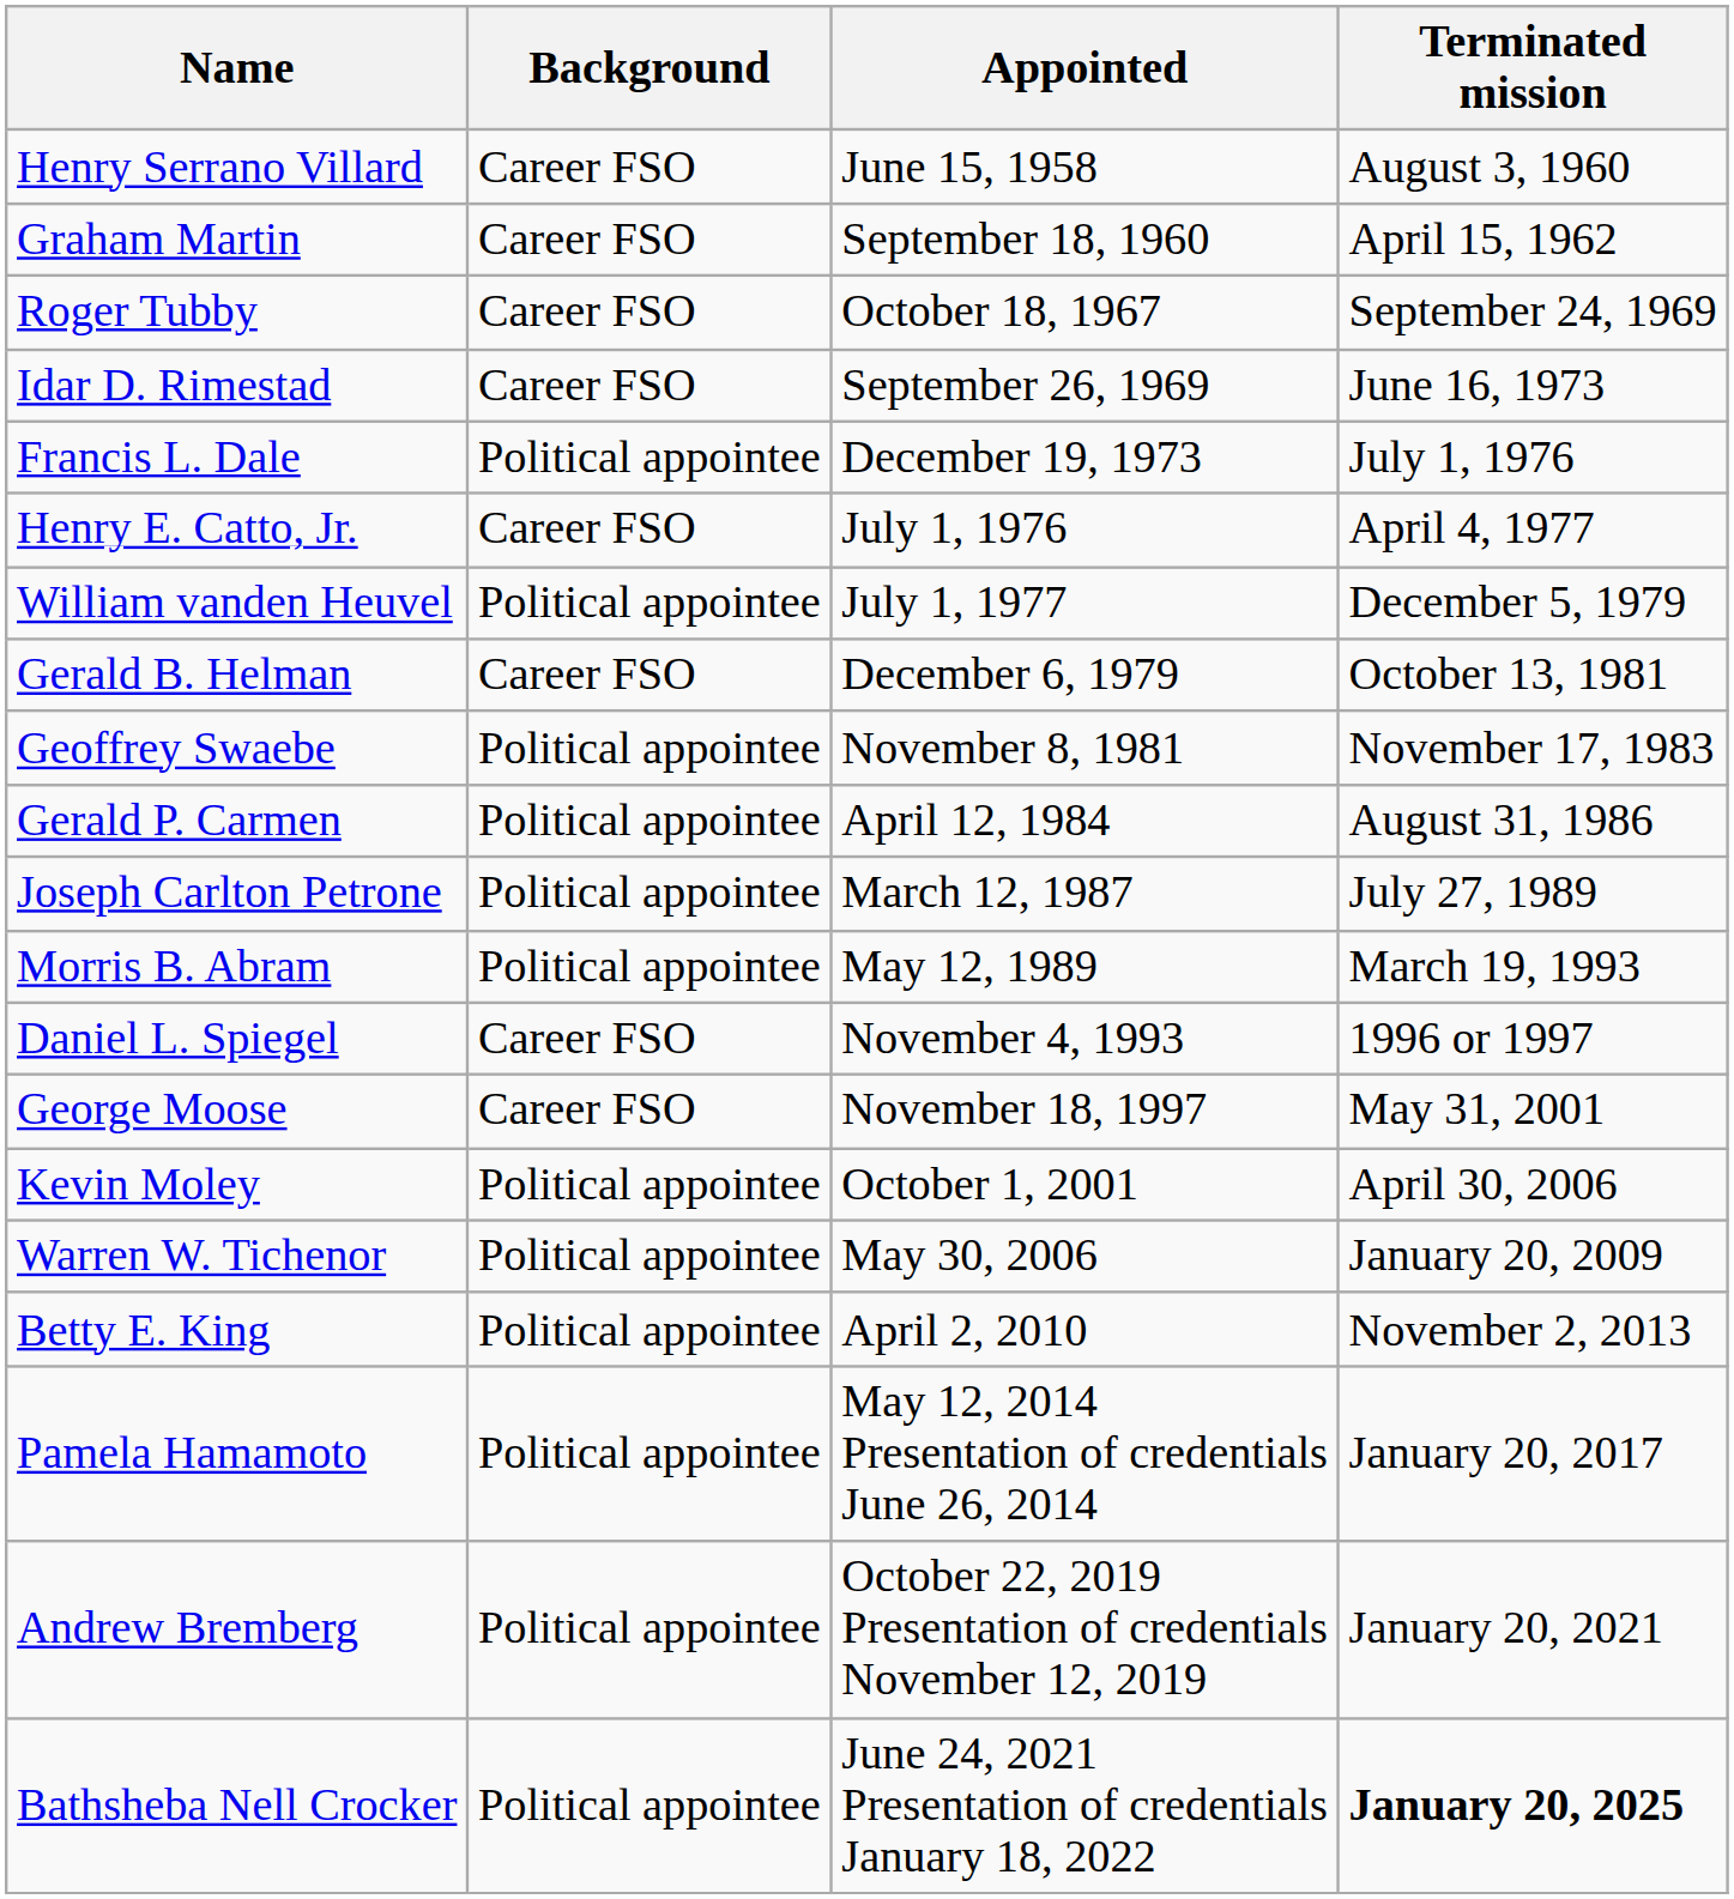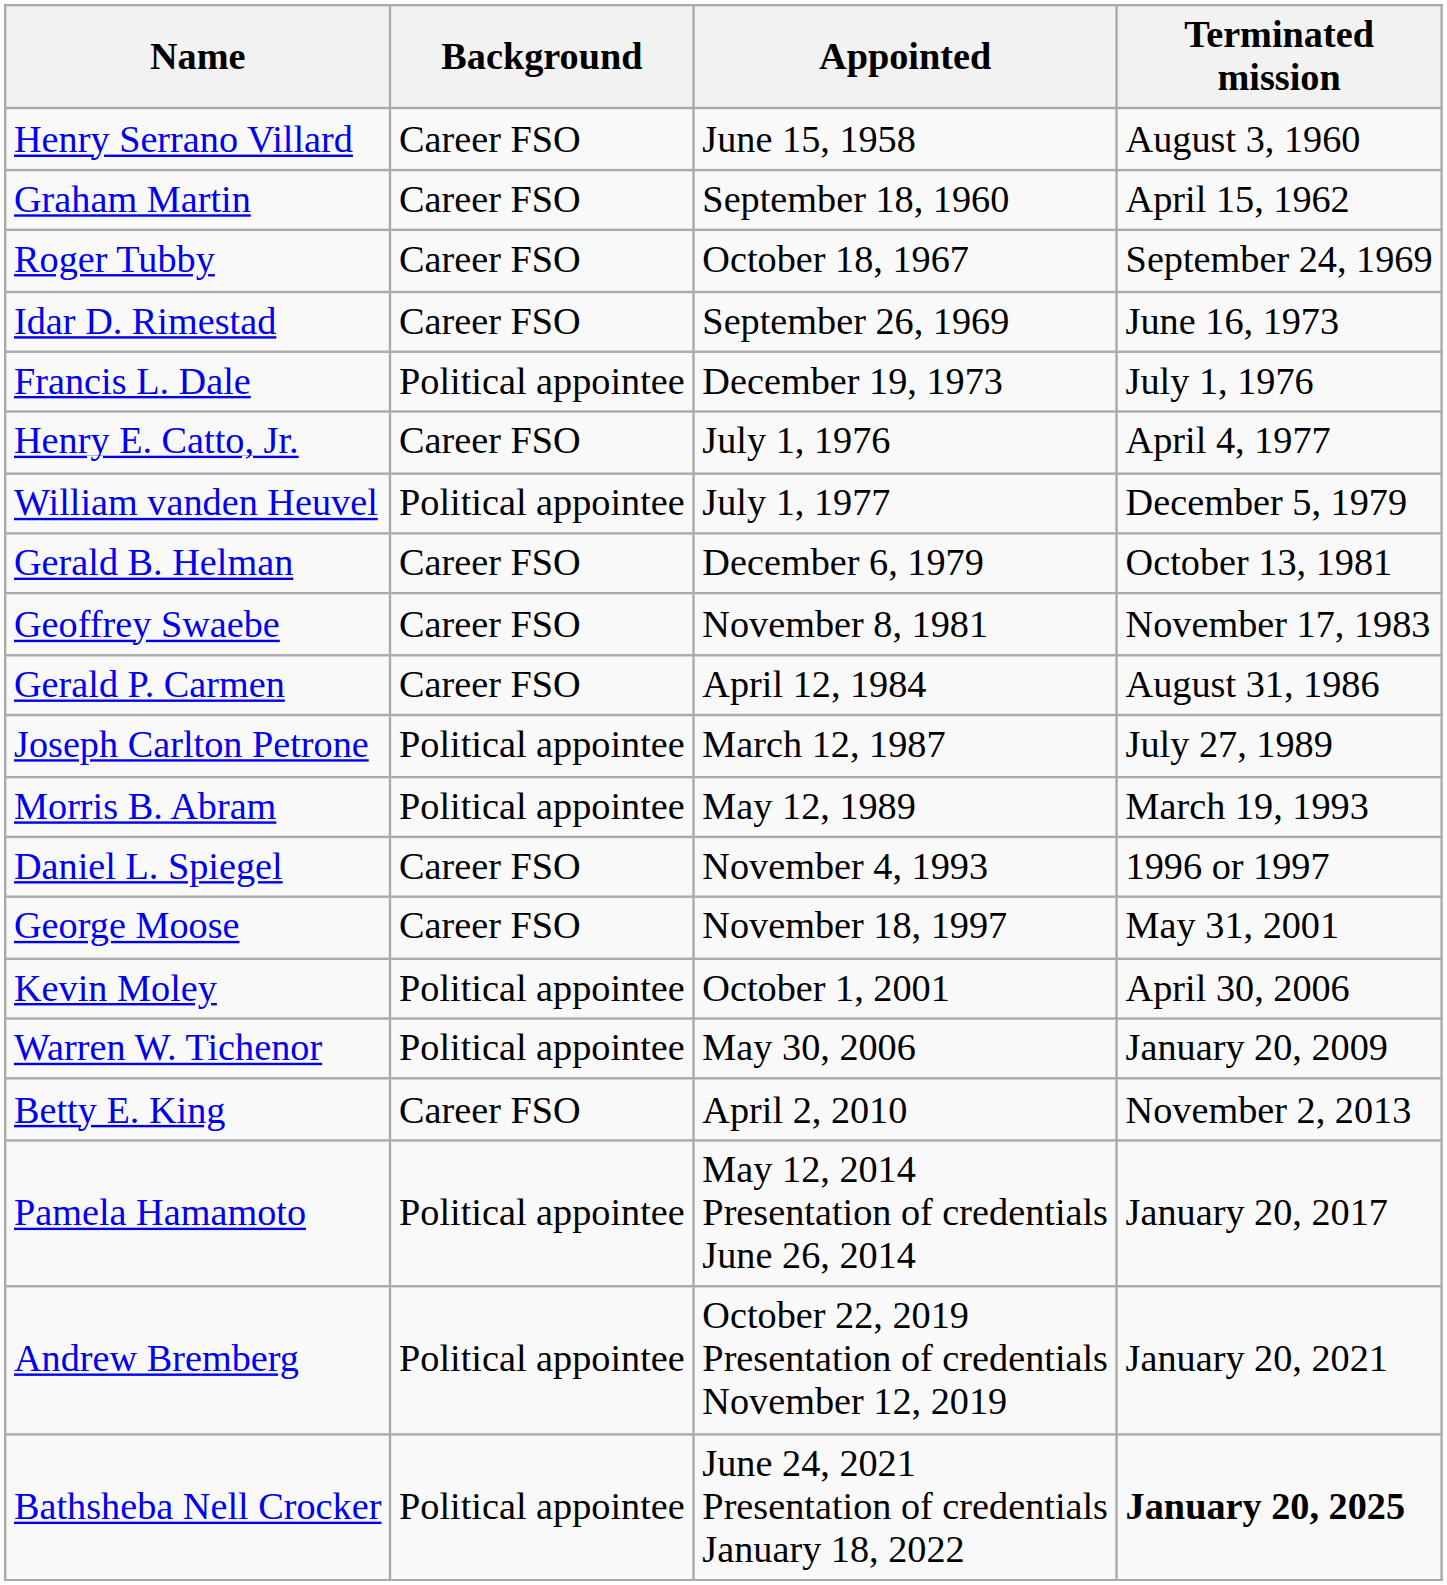Geoffrey Swaebe | Background: Political appointee -> Career FSO
Gerald P. Carmen | Background: Political appointee -> Career FSO
Betty E. King | Background: Political appointee -> Career FSO
